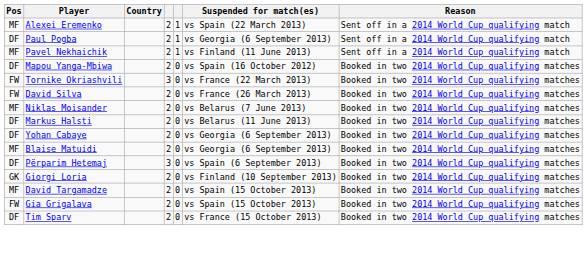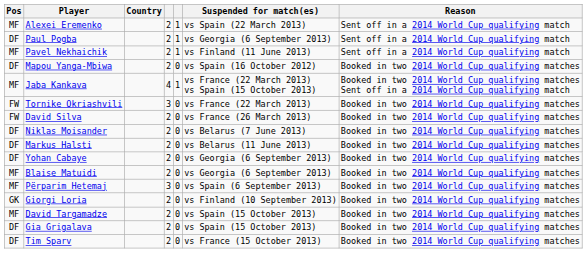+ row: MF | Jaba Kankava | 4 | 1 | vs France (22 March 2013) vs Spain (15 October 2013) | Booked in two 2014 World Cup qualifying matches Sent off in a 2014 World Cup qualifying match
Niklas Moisander | Pos: MF -> DF
Përparim Hetemaj | Pos: DF -> MF
Gia Grigalava | Pos: FW -> DF
